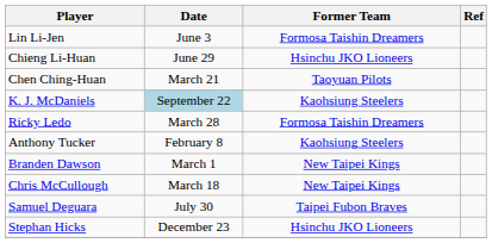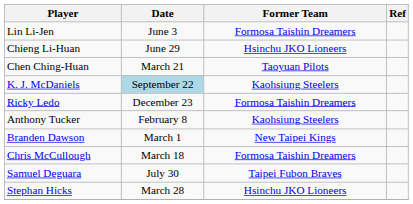Ricky Ledo | Date: March 28 -> December 23
Chris McCullough | Former Team: New Taipei Kings -> Formosa Taishin Dreamers
Stephan Hicks | Date: December 23 -> March 28
